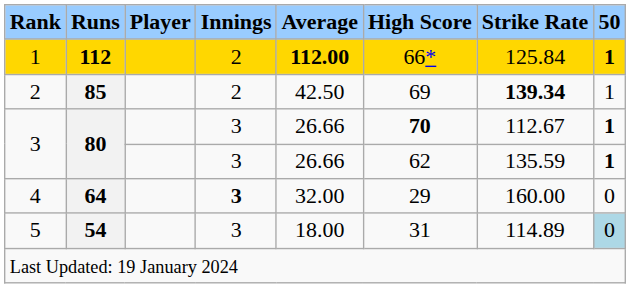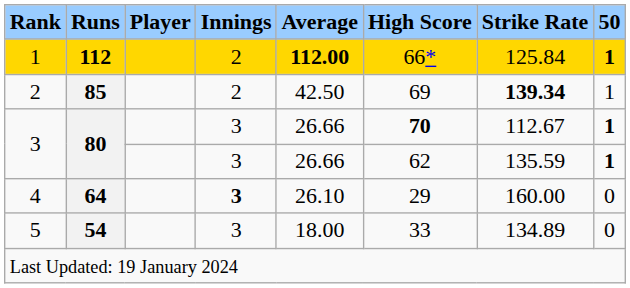4 | Average: 32.00 -> 26.10
5 | High Score: 31 -> 33
5 | Strike Rate: 114.89 -> 134.89
5 | 50: lightblue background -> no background
